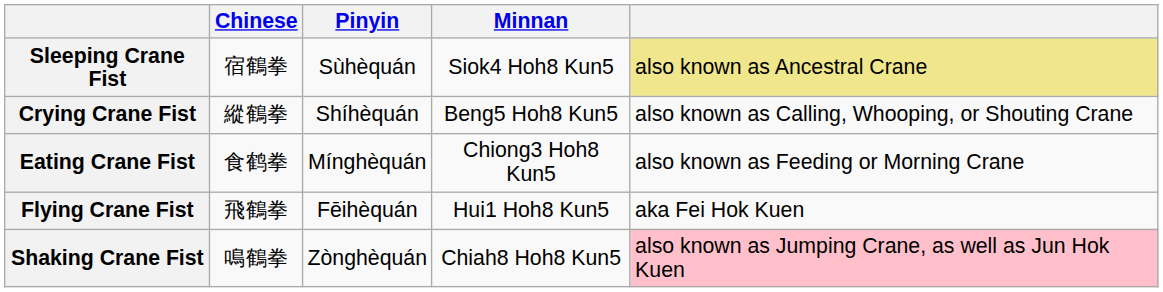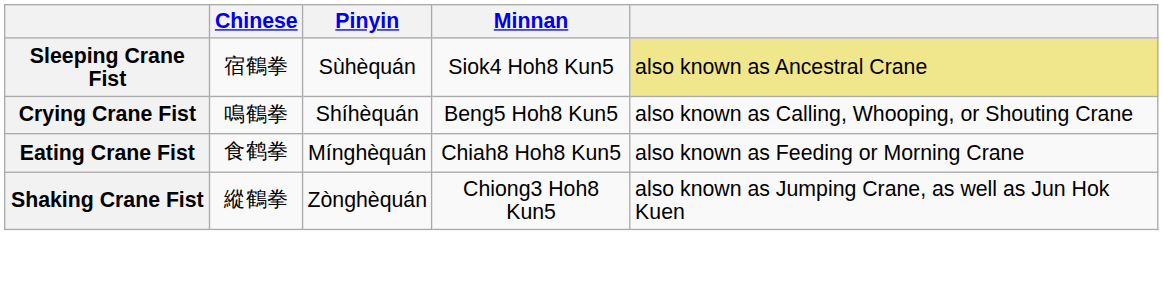Crying Crane Fist | Chinese: 縱鶴拳 -> 鳴鶴拳
Eating Crane Fist | Minnan: Chiong3 Hoh8 Kun5 -> Chiah8 Hoh8 Kun5
- row: Flying Crane Fist | 飛鶴拳 | Fēihèquán | Hui1 Hoh8 Kun5 | aka Fei Hok Kuen
Shaking Crane Fist | Chinese: 鳴鶴拳 -> 縱鶴拳
Shaking Crane Fist | Minnan: Chiah8 Hoh8 Kun5 -> Chiong3 Hoh8 Kun5
Shaking Crane Fist | column 5: pink background -> no background
